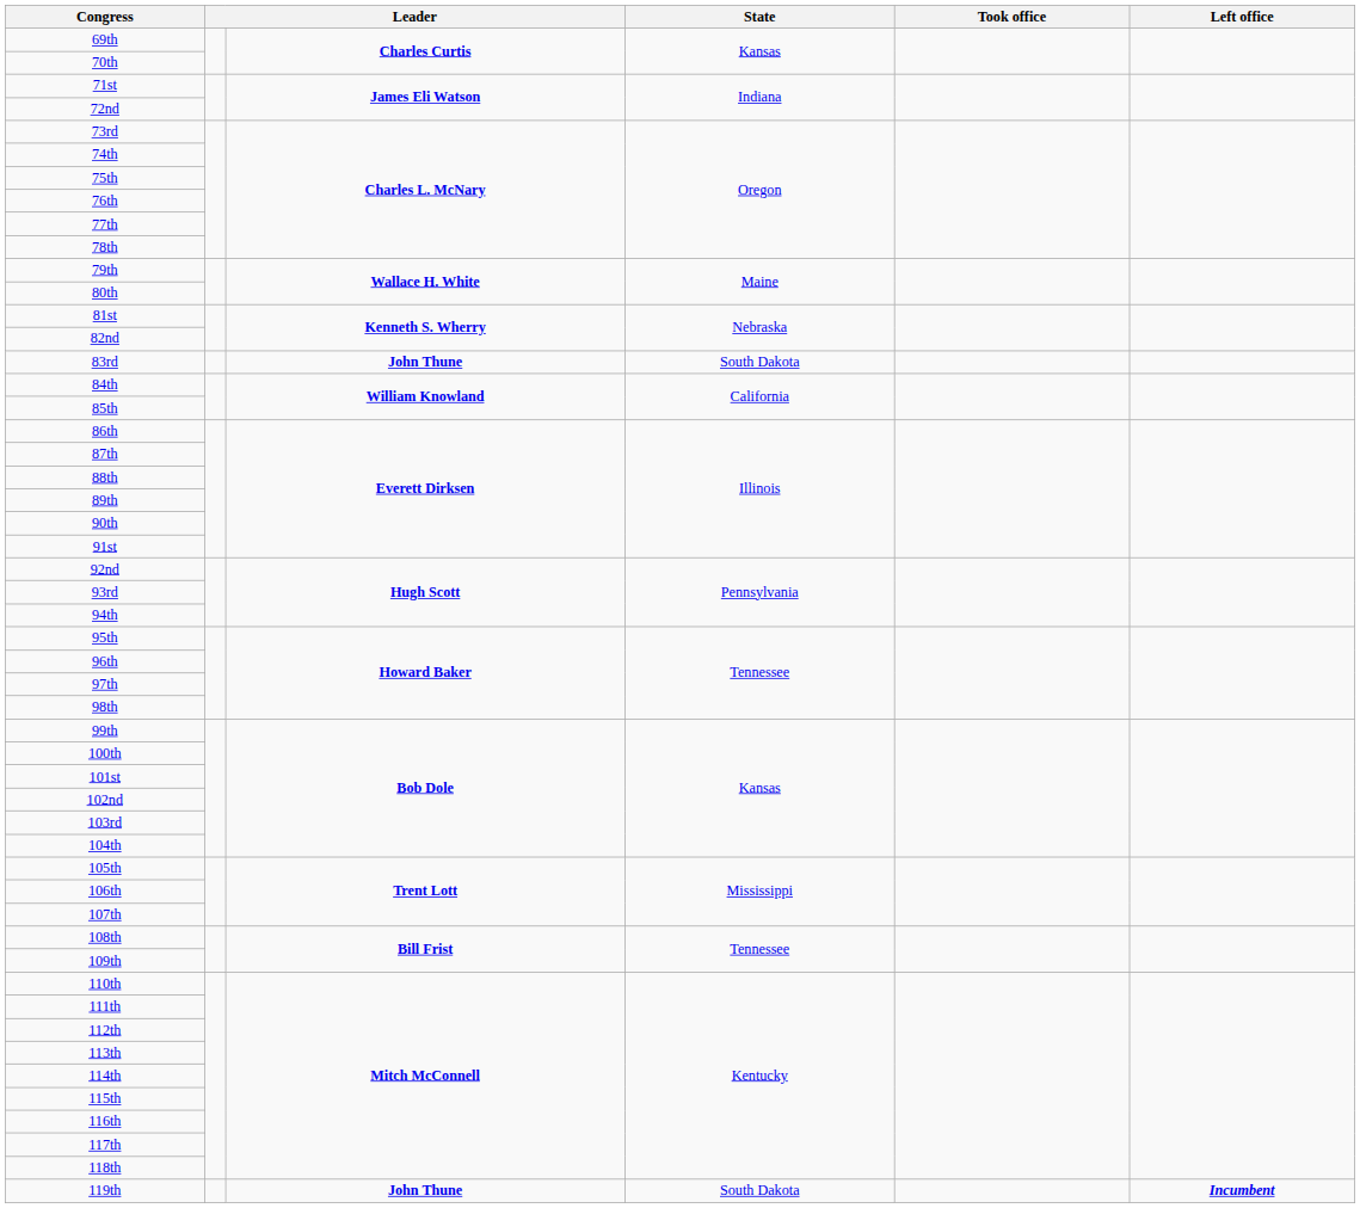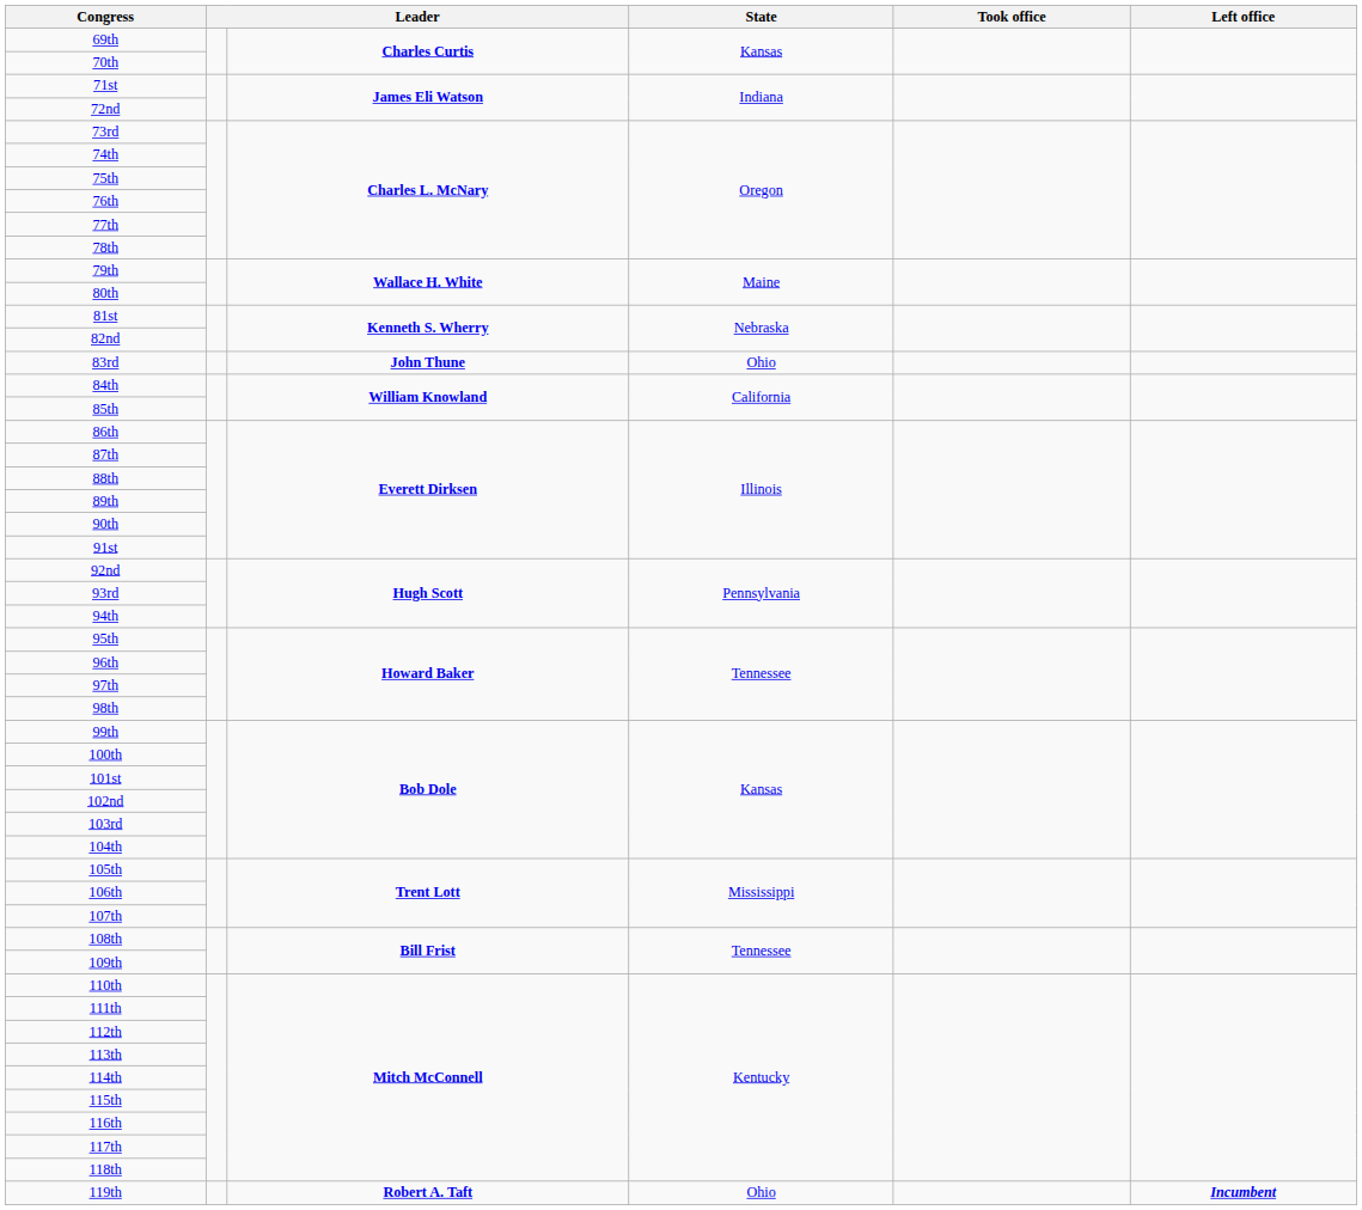83rd | State: South Dakota -> Ohio
119th | column 3: John Thune -> Robert A. Taft
119th | State: South Dakota -> Ohio
